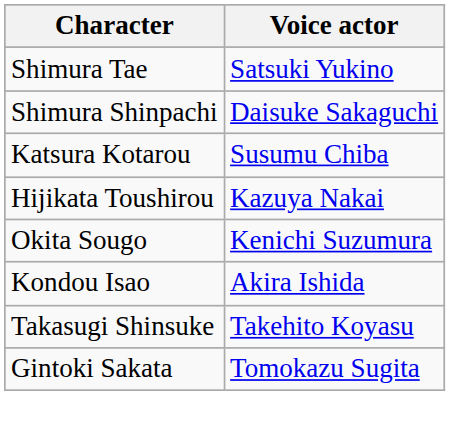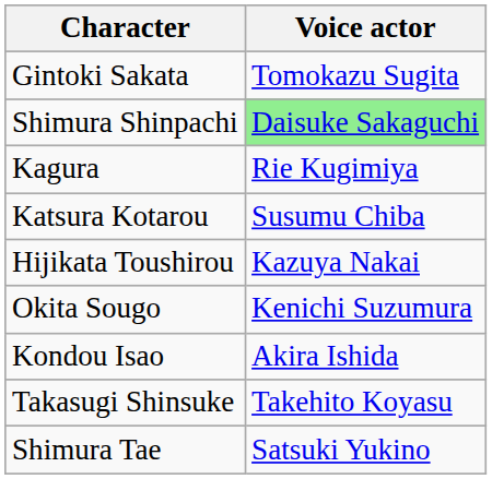rows swapped: Gintoki Sakata <-> Shimura Tae
Shimura Shinpachi | Voice actor: no background -> lightgreen background
+ row: Kagura | Rie Kugimiya
